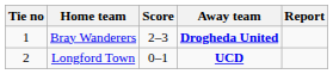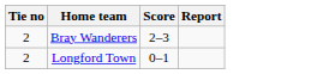- column: Away team | Drogheda United | UCD
Bray Wanderers | Tie no: 1 -> 2
